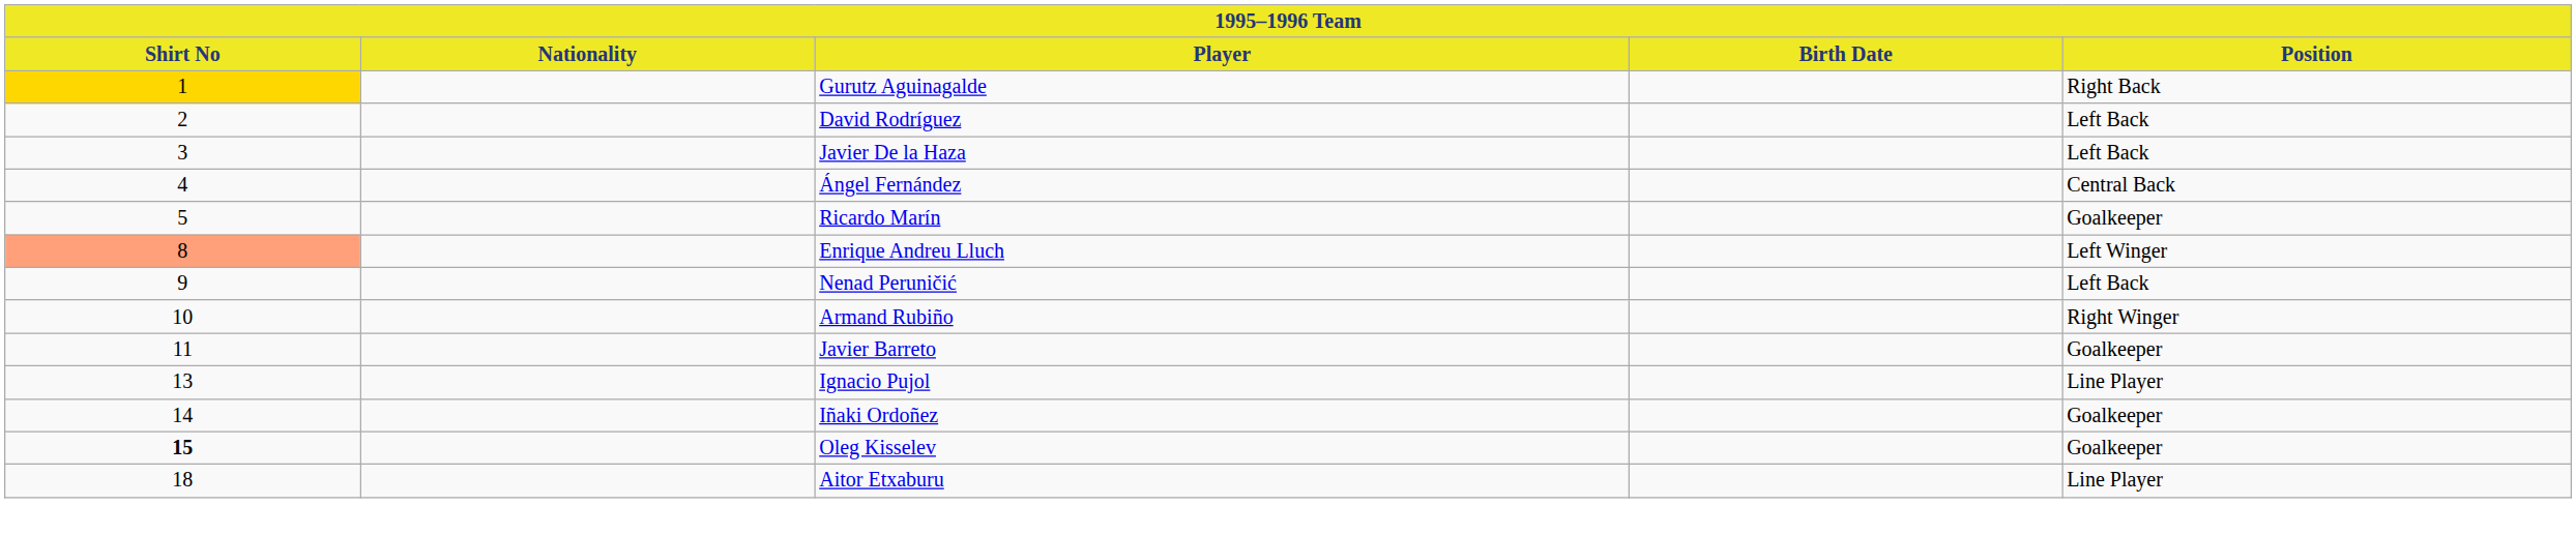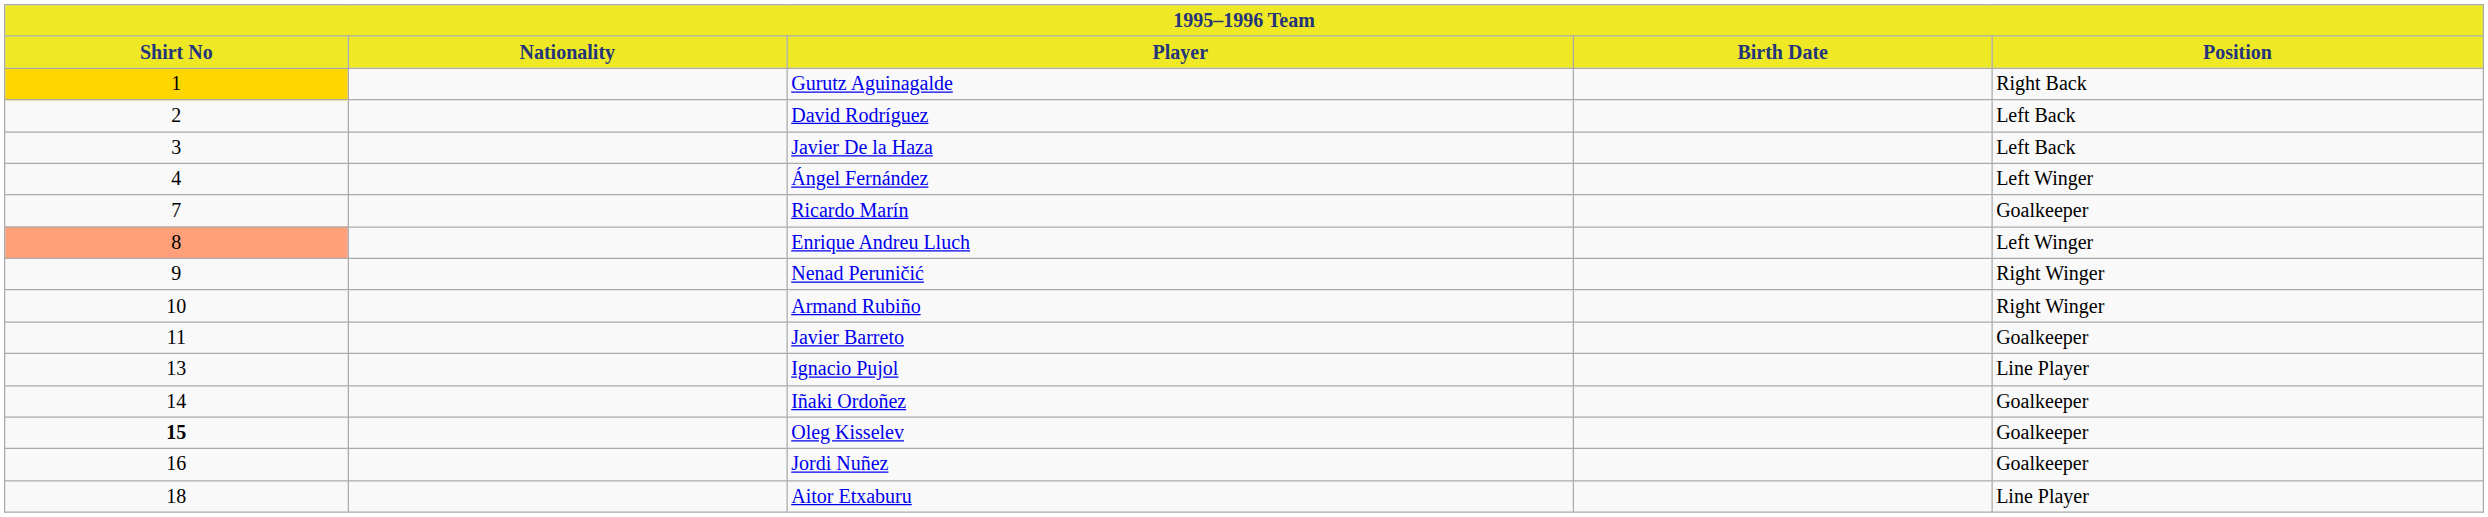Ángel Fernández | Position: Central Back -> Left Winger
Ricardo Marín | Shirt No: 5 -> 7
Nenad Peruničić | Position: Left Back -> Right Winger
+ row: 16 | Jordi Nuñez | Goalkeeper
